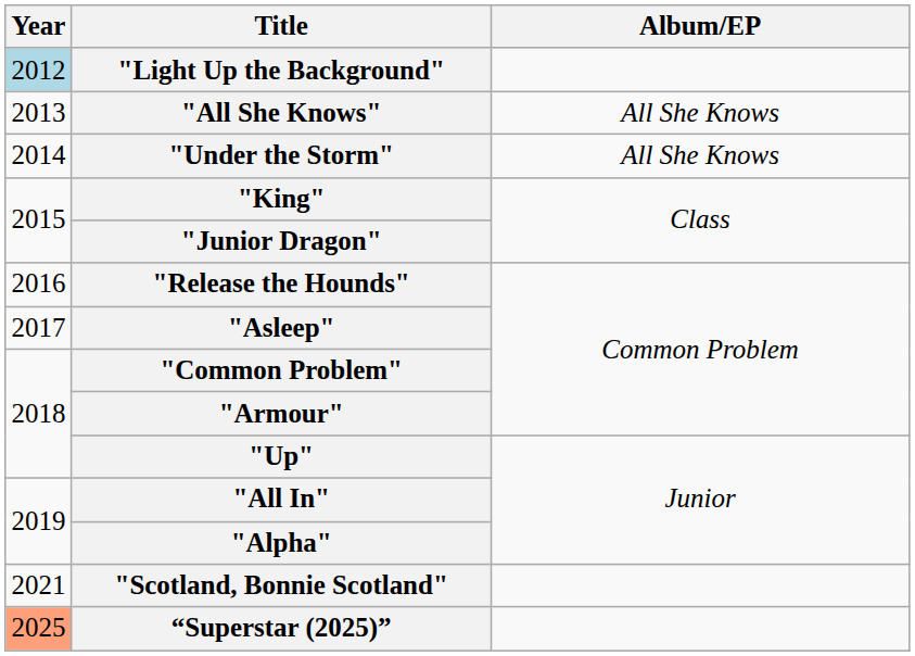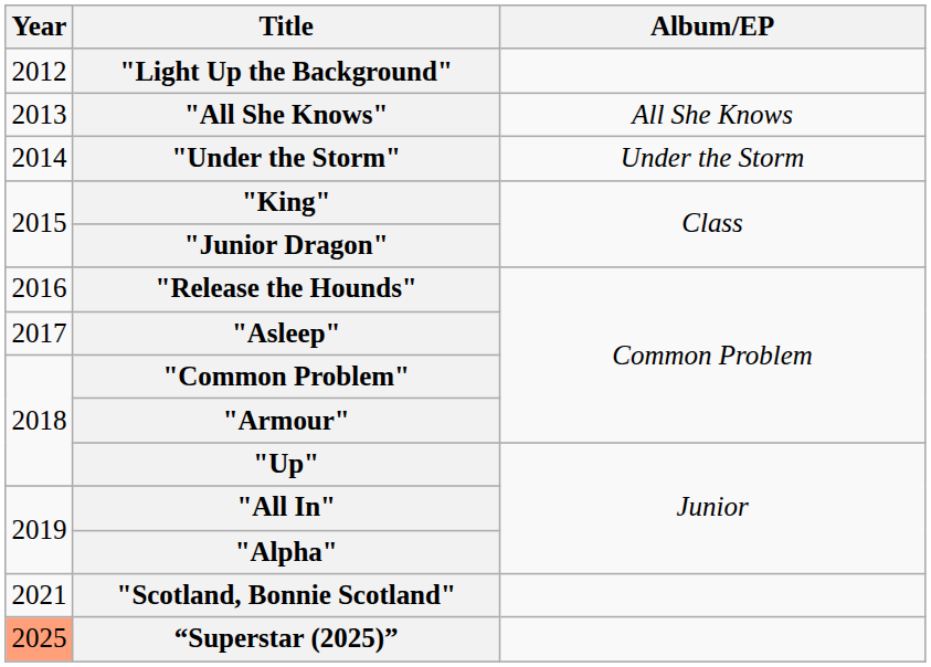"Light Up the Background" | Year: lightblue background -> no background
"Under the Storm" | Album/EP: All She Knows -> Under the Storm
